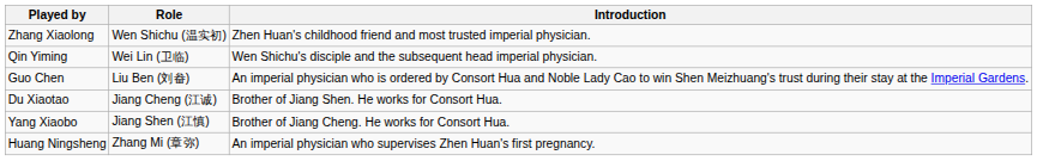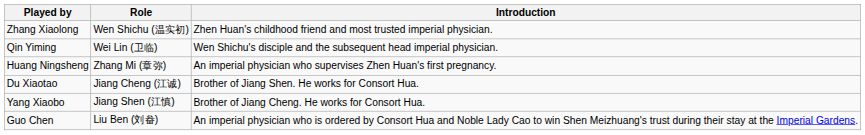rows swapped: Huang Ningsheng <-> Guo Chen
